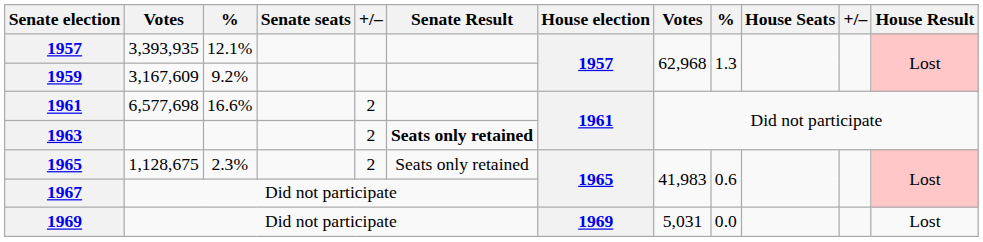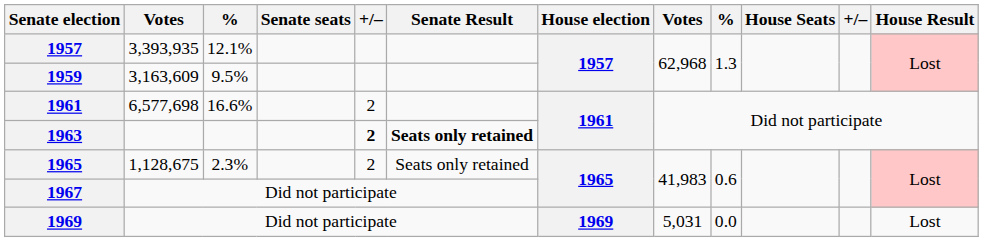1959 | column 2: 3,167,609 -> 3,163,609
1959 | column 3: 9.2% -> 9.5%
1963 | column 5: normal -> bold
